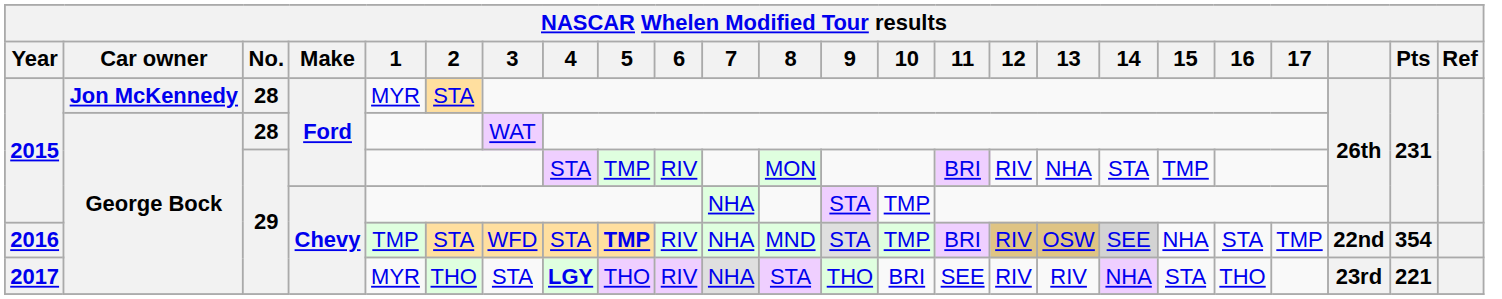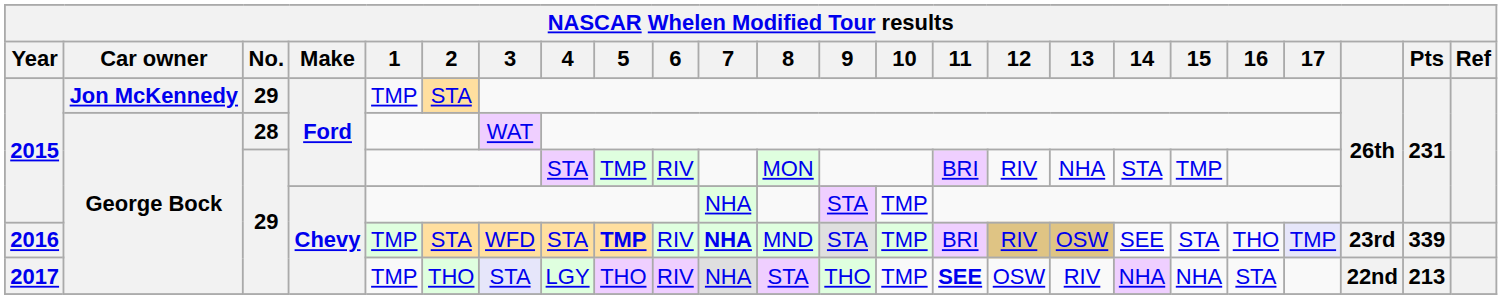2015 / Jon McKennedy | No.: 28 -> 29
2015 / Jon McKennedy | 1: MYR -> TMP
2016 | 7: normal -> bold
2016 | 14: lightgrey background -> no background
2016 | 15: NHA -> STA
2016 | 16: STA -> THO
2016 | 17: no background -> lavender background
2016 | column 22: 22nd -> 23rd
2016 | Pts: 354 -> 339
2017 | 1: MYR -> TMP
2017 | 3: no background -> lavender background
2017 | 4: bold -> normal
2017 | 10: BRI -> TMP
2017 | 11: normal -> bold
2017 | 12: RIV -> OSW
2017 | 15: STA -> NHA
2017 | 16: THO -> STA
2017 | column 22: 23rd -> 22nd
2017 | Pts: 221 -> 213
